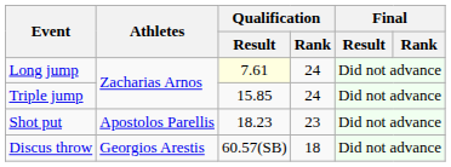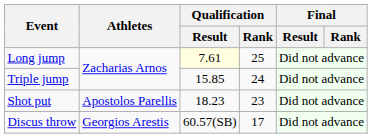Long jump | Qualification / Rank: 24 -> 25
Discus throw | Qualification / Rank: 18 -> 17
